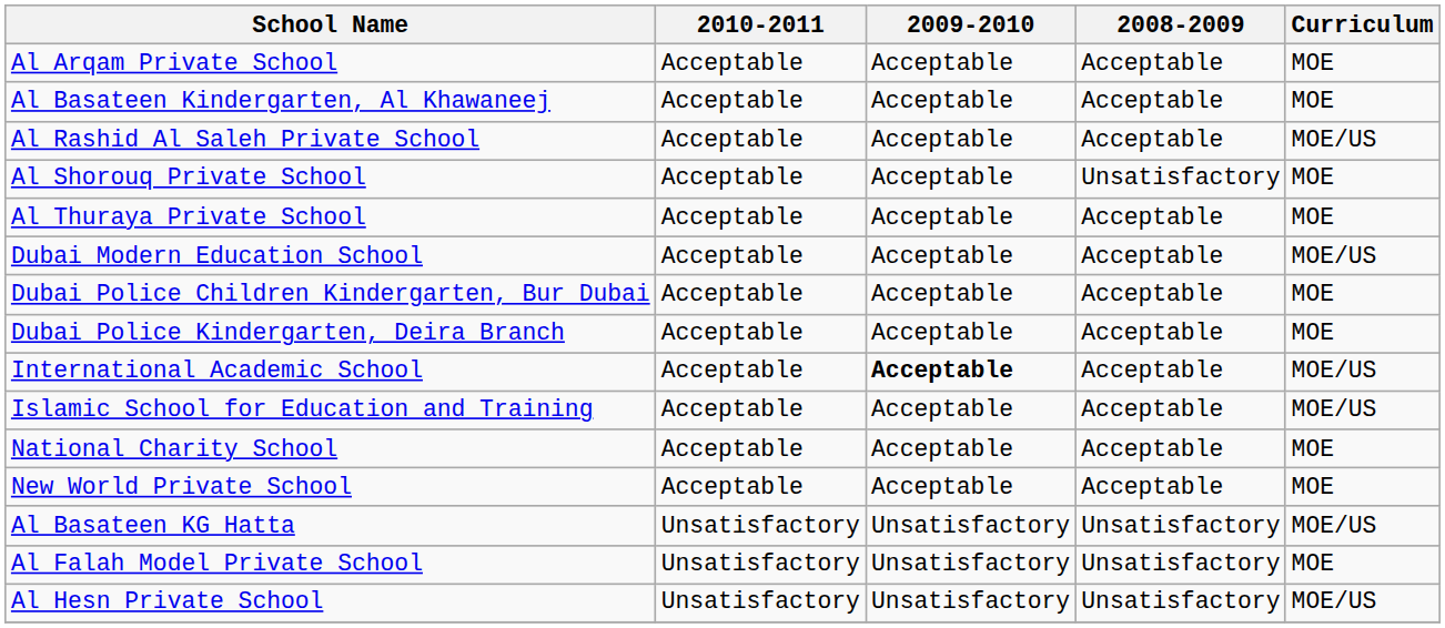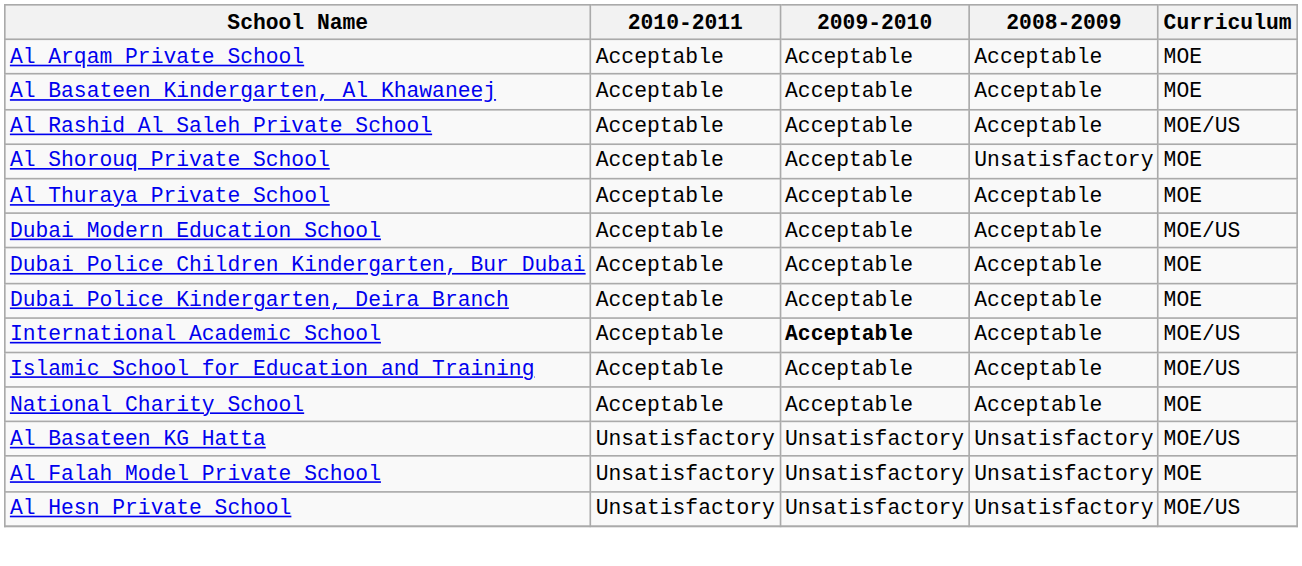- row: New World Private School | Acceptable | Acceptable | Acceptable | MOE
